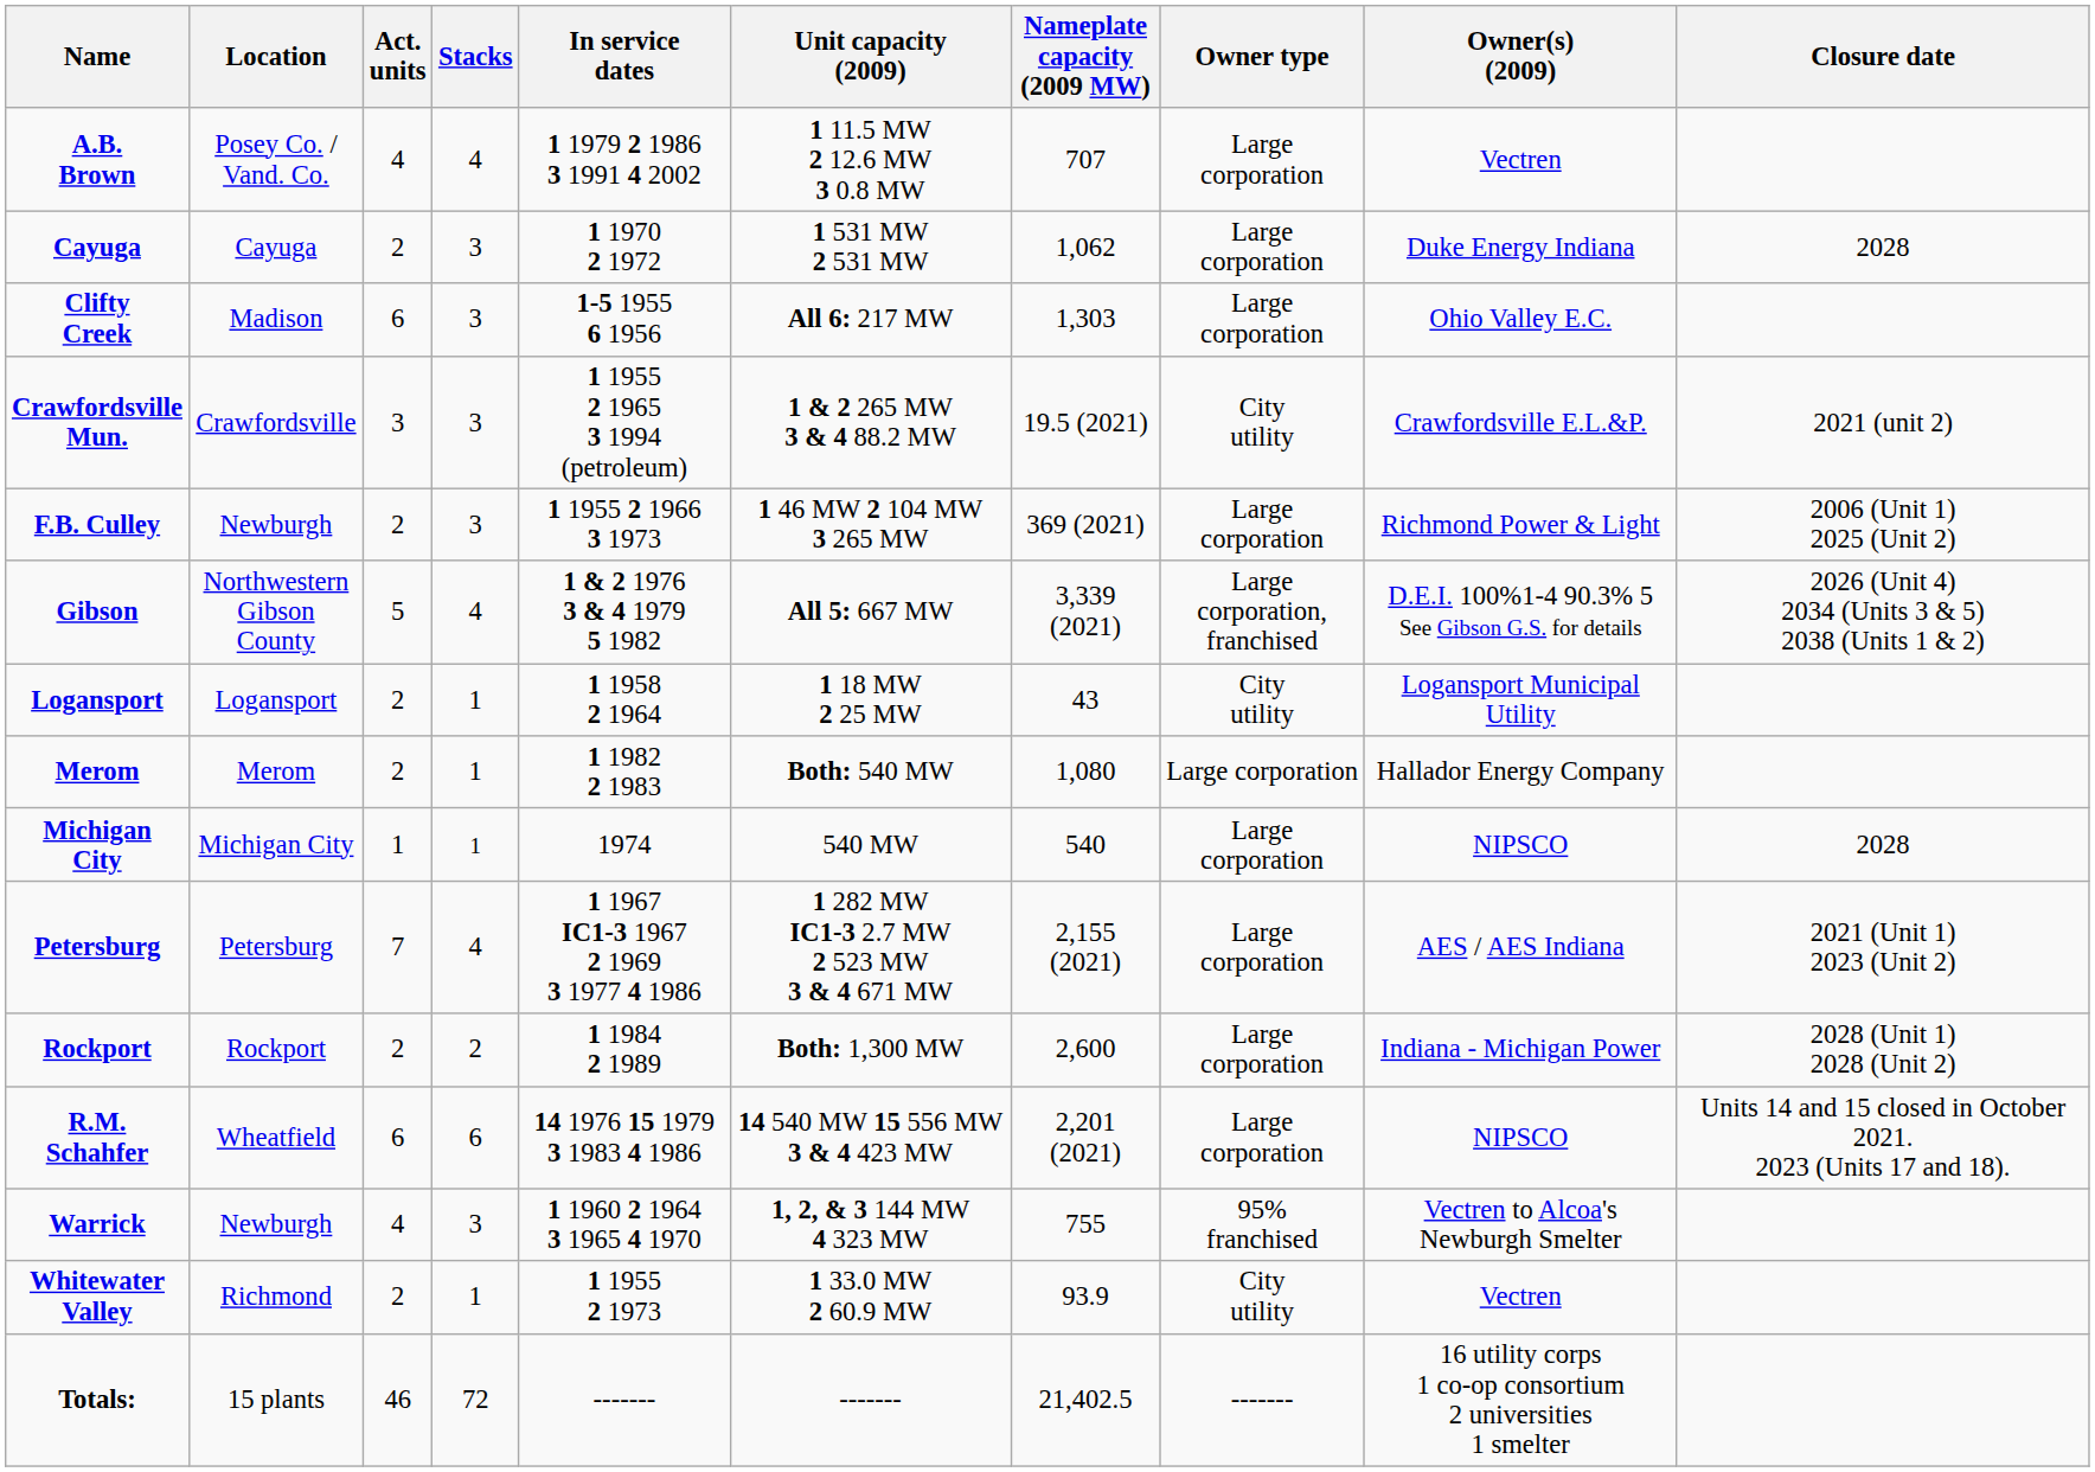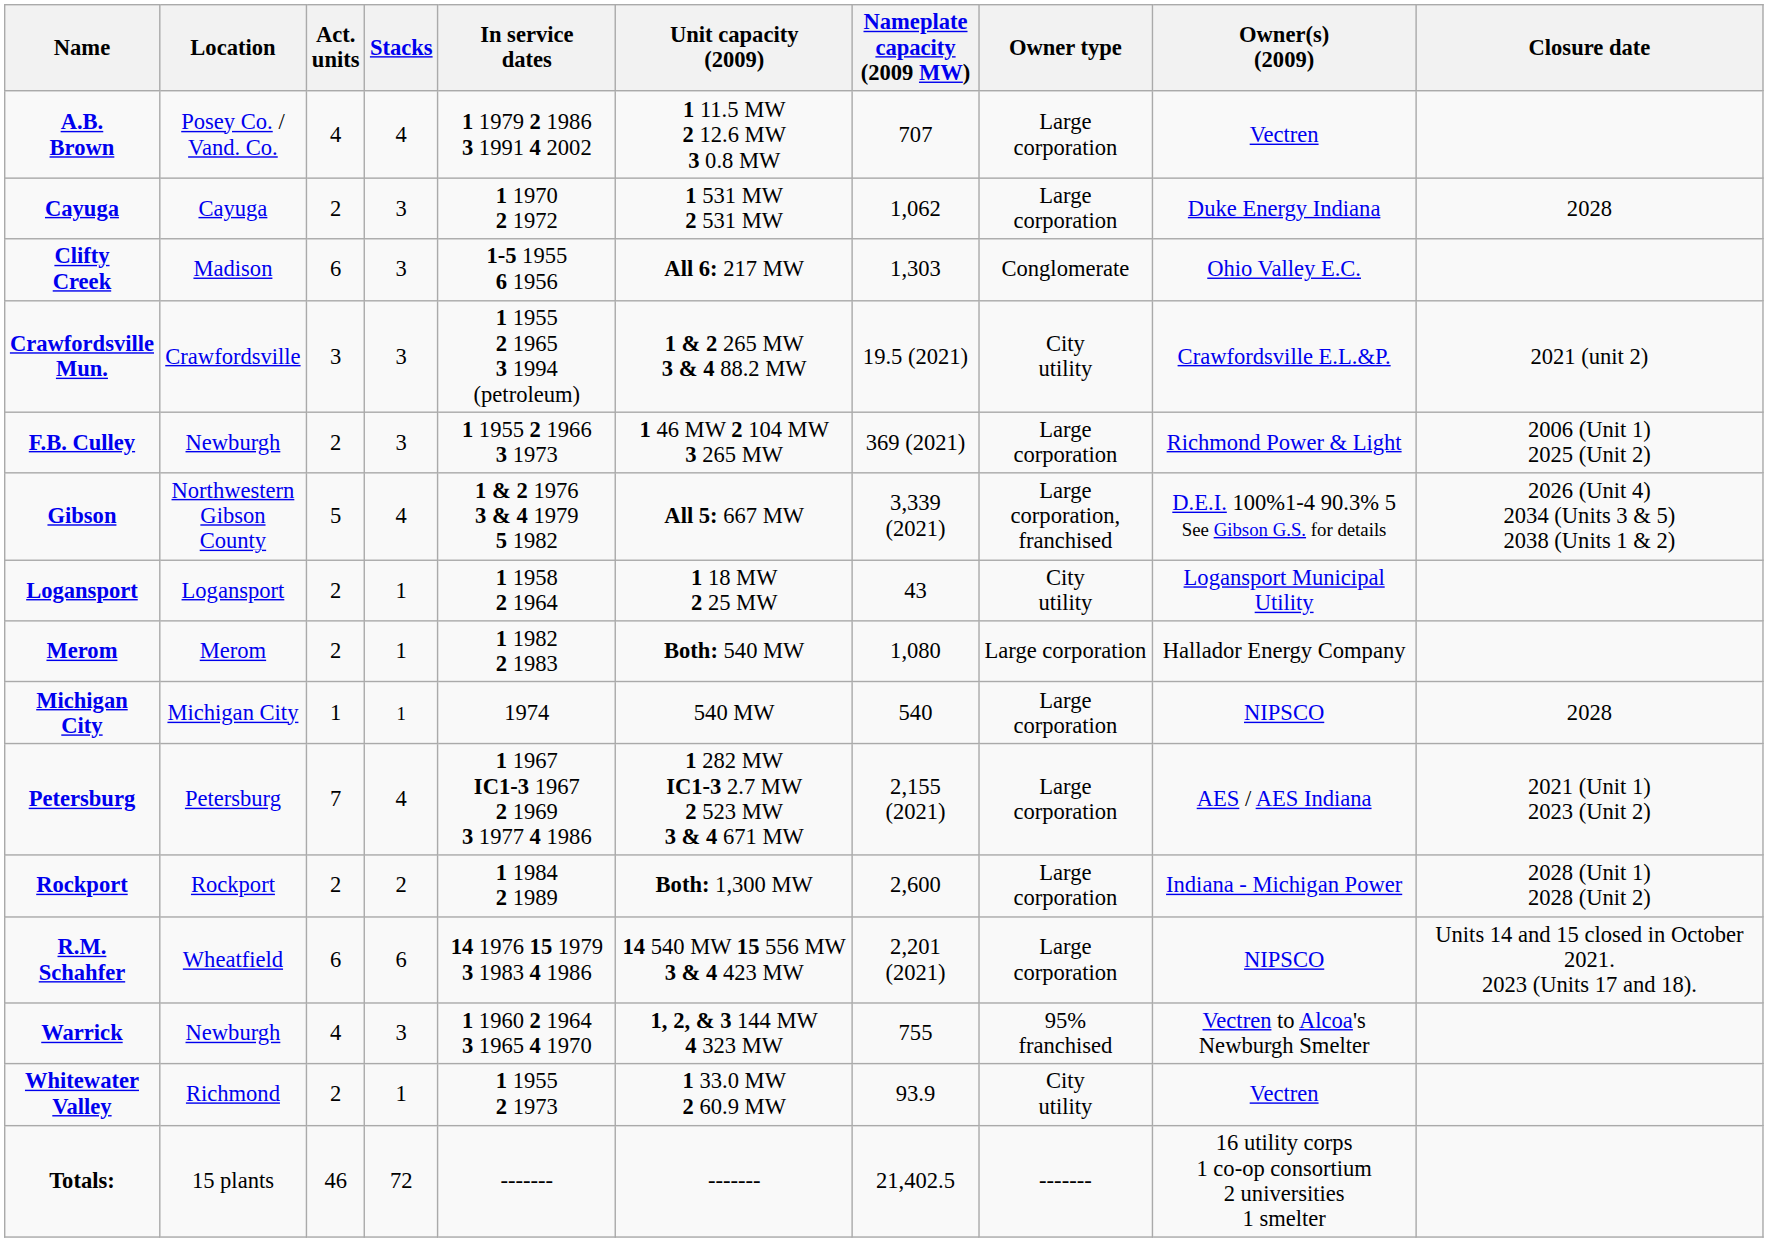Clifty Creek | Owner type: Large corporation -> Conglomerate
